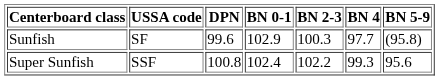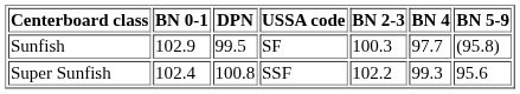columns swapped: USSA code <-> BN 0-1
Sunfish | DPN: 99.6 -> 99.5
